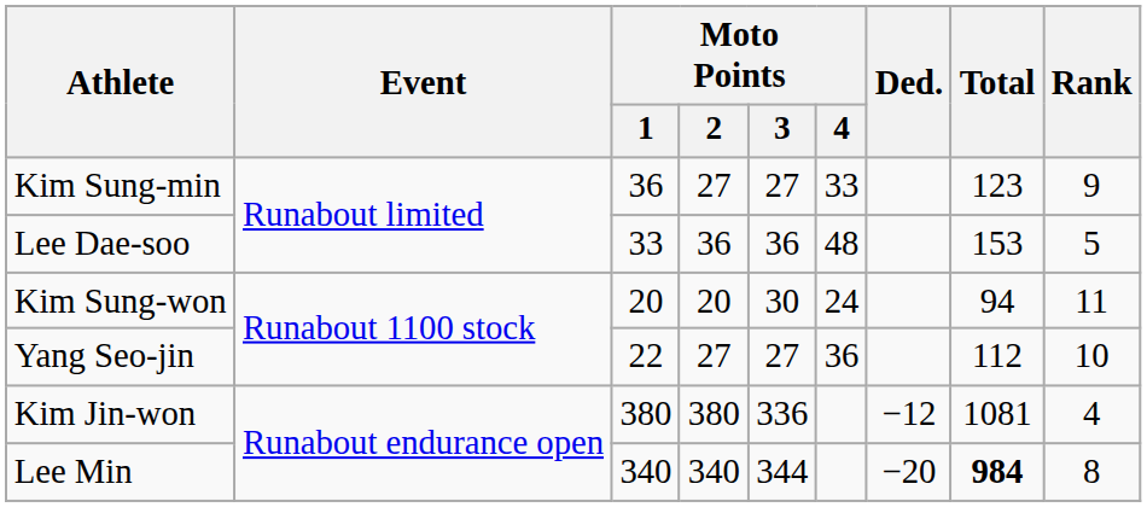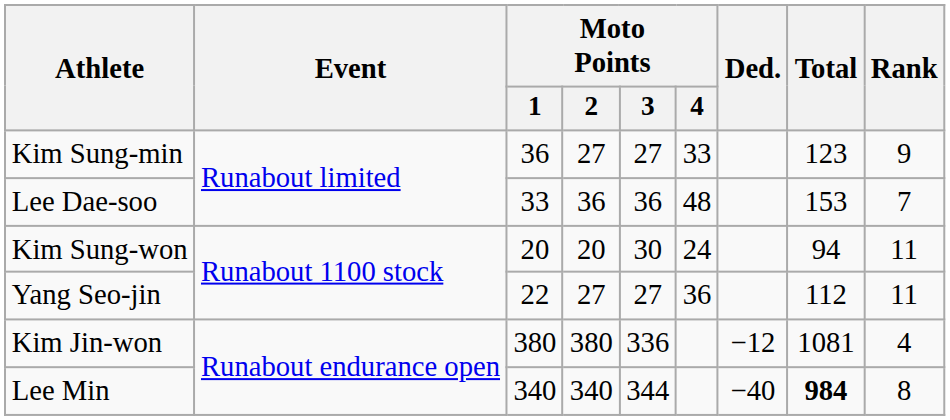Lee Dae-soo | Rank: 5 -> 7
Yang Seo-jin | Rank: 10 -> 11
Lee Min | Ded.: −20 -> −40
